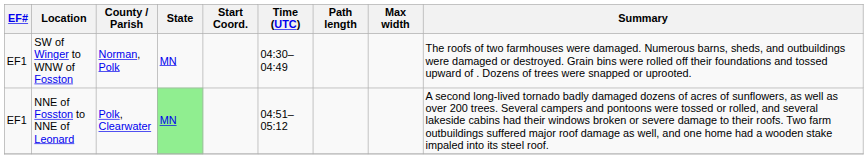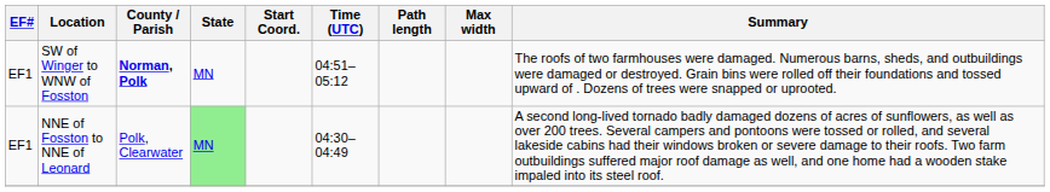SW of Winger to WNW of Fosston | County / Parish: normal -> bold
SW of Winger to WNW of Fosston | Time (UTC): 04:30–04:49 -> 04:51–05:12
NNE of Fosston to NNE of Leonard | Time (UTC): 04:51–05:12 -> 04:30–04:49
